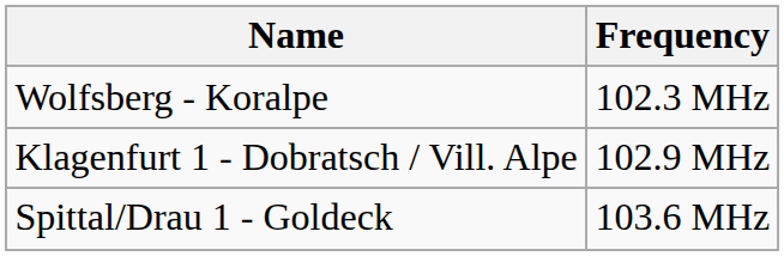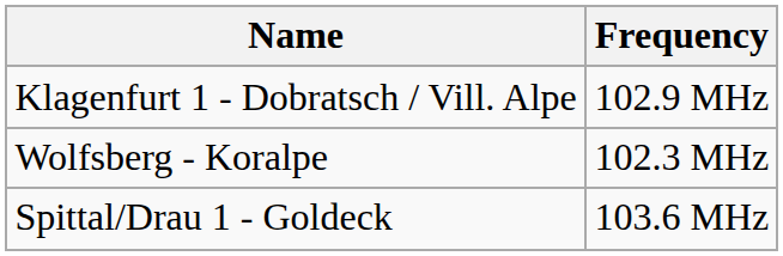rows swapped: Klagenfurt 1 - Dobratsch / Vill. Alpe <-> Wolfsberg - Koralpe
